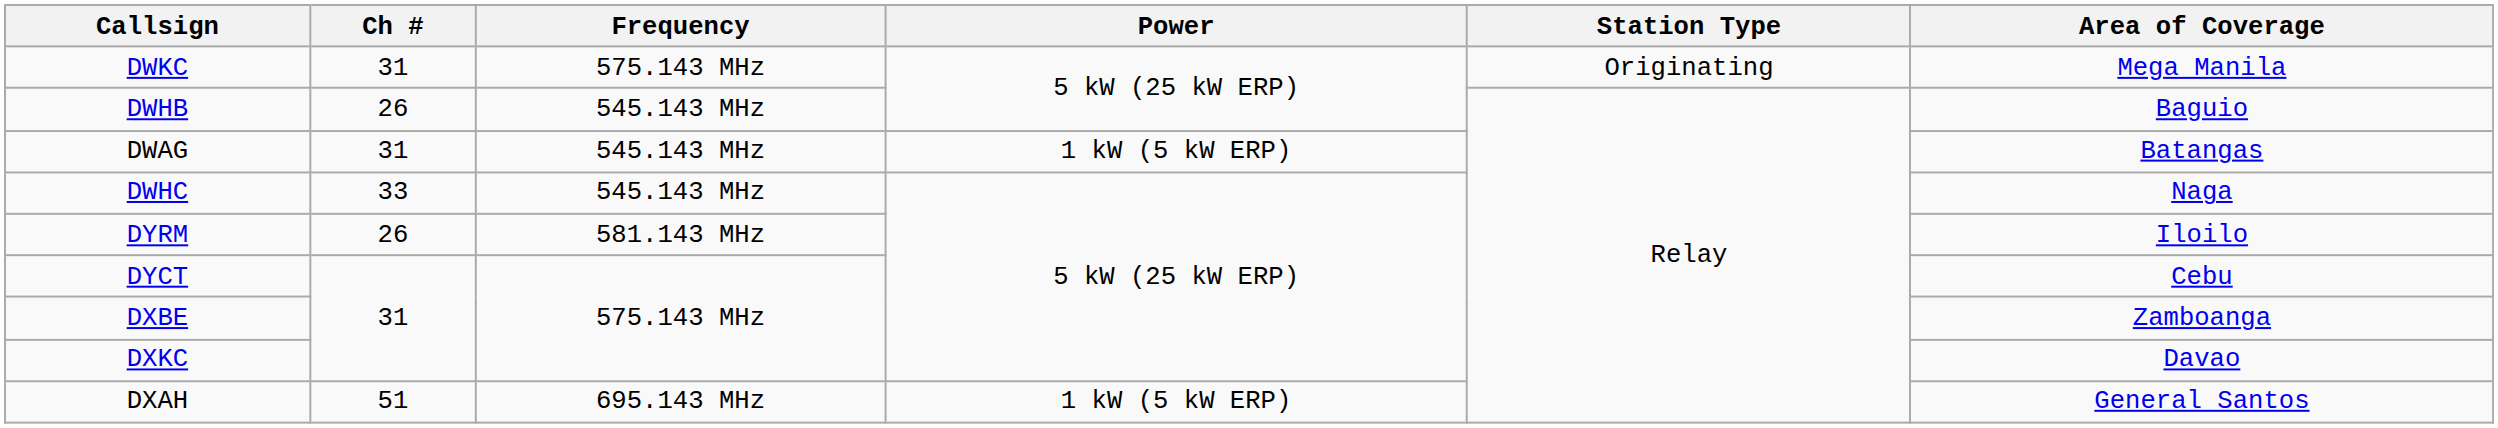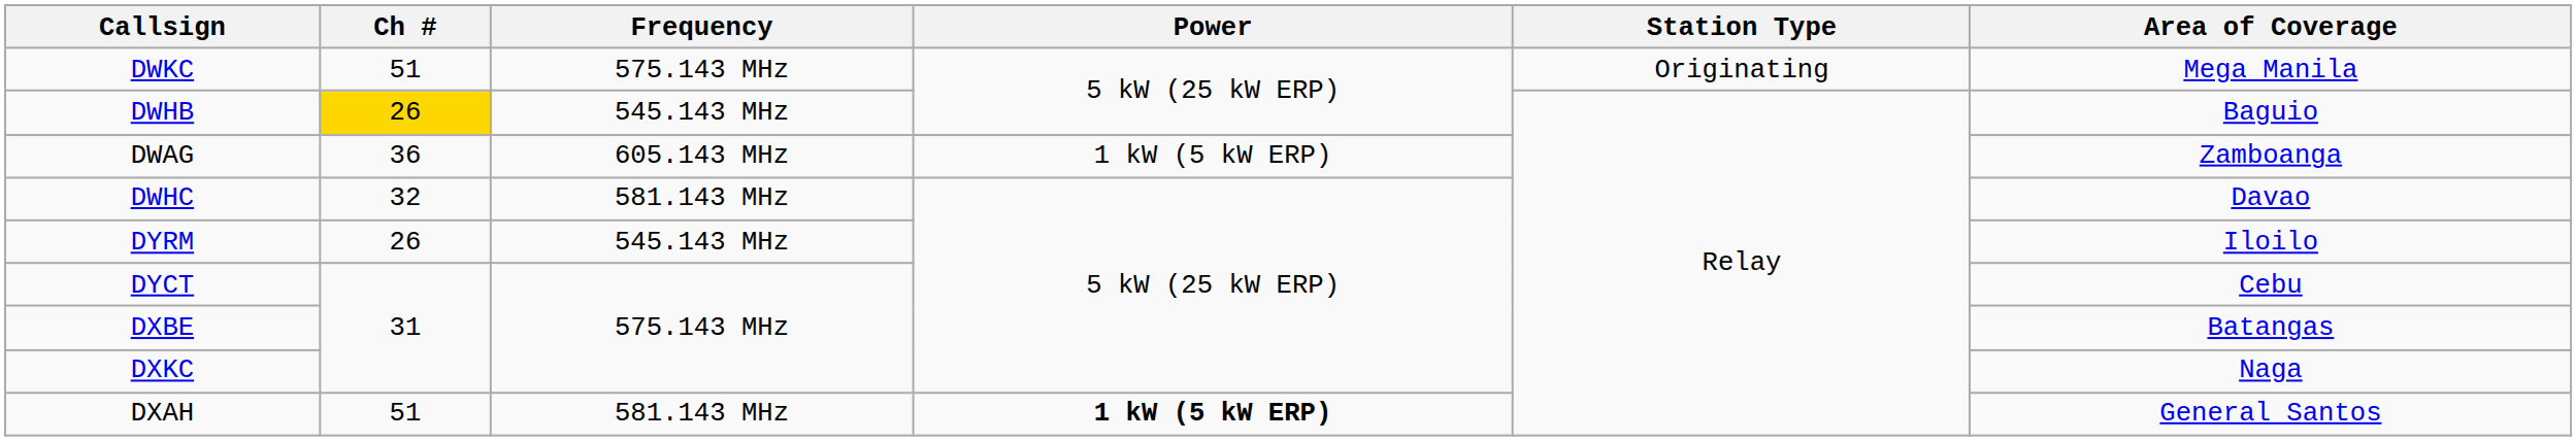DWKC | Ch #: 31 -> 51
DWHB | Ch #: no background -> gold background
DWAG | Ch #: 31 -> 36
DWAG | Frequency: 545.143 MHz -> 605.143 MHz
DWAG | Area of Coverage: Batangas -> Zamboanga
DWHC | Ch #: 33 -> 32
DWHC | Frequency: 545.143 MHz -> 581.143 MHz
DWHC | Area of Coverage: Naga -> Davao
DYRM | Frequency: 581.143 MHz -> 545.143 MHz
DXBE | Area of Coverage: Zamboanga -> Batangas
DXKC | Area of Coverage: Davao -> Naga
DXAH | Frequency: 695.143 MHz -> 581.143 MHz
DXAH | Power: normal -> bold
